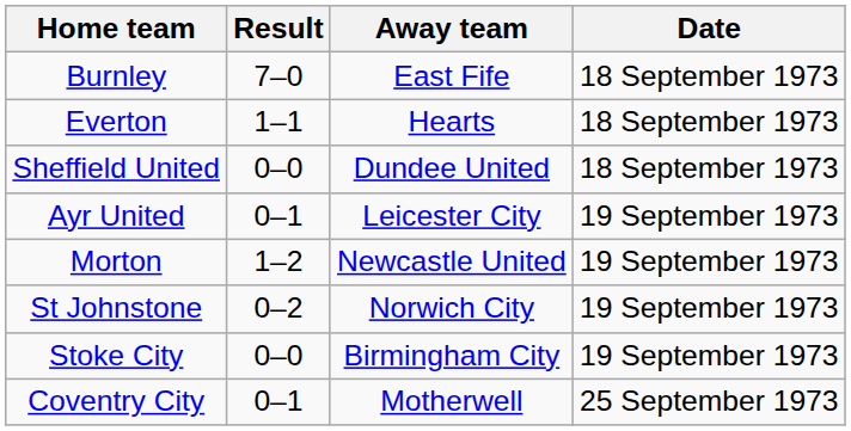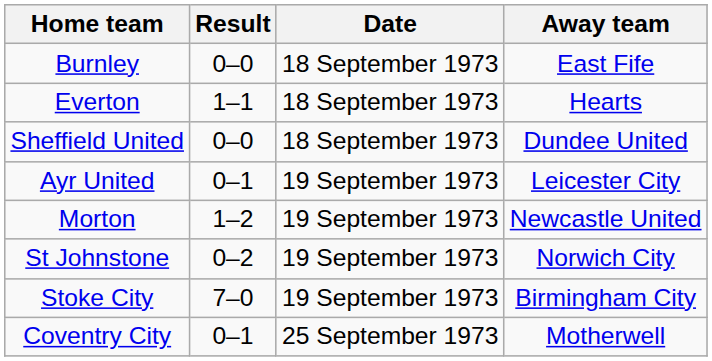columns swapped: Away team <-> Date
Burnley | Result: 7–0 -> 0–0
Stoke City | Result: 0–0 -> 7–0
